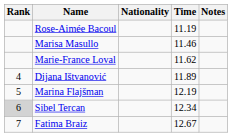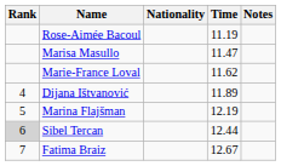Marisa Masullo | Time: 11.46 -> 11.47
Sibel Tercan | Time: 12.34 -> 12.44
